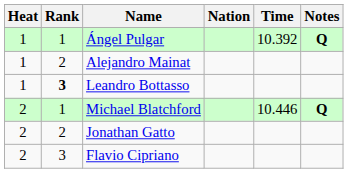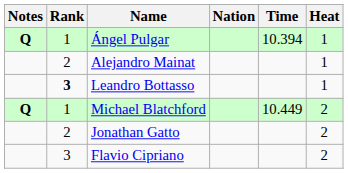columns swapped: Heat <-> Notes
Ángel Pulgar | Time: 10.392 -> 10.394
Michael Blatchford | Time: 10.446 -> 10.449
